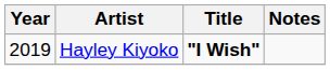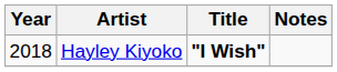Hayley Kiyoko | Year: 2019 -> 2018
